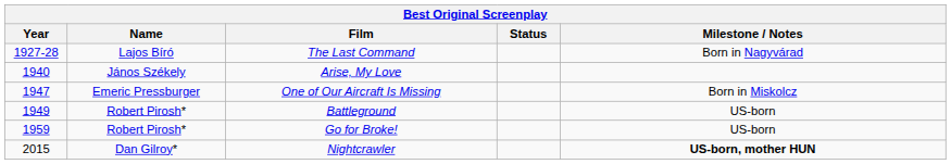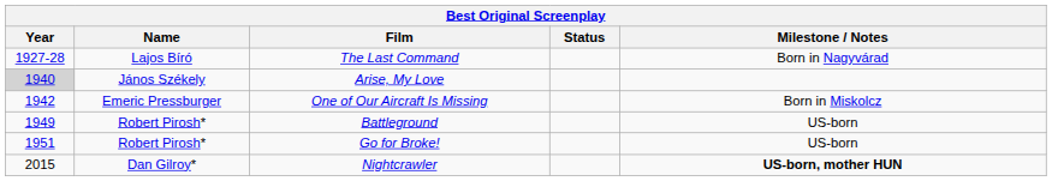Arise, My Love | Year: no background -> lightgrey background
One of Our Aircraft Is Missing | Year: 1947 -> 1942
Go for Broke! | Year: 1959 -> 1951
